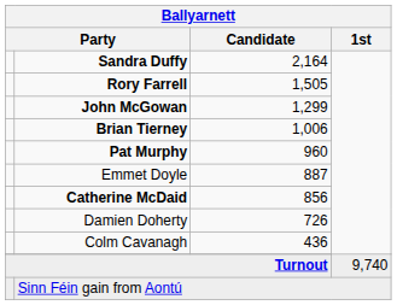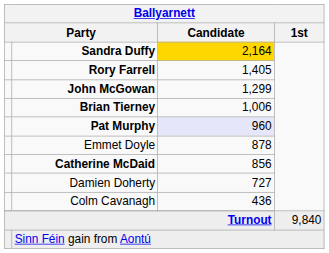Sandra Duffy | Ballyarnett / Candidate: no background -> gold background
Rory Farrell | Ballyarnett / Candidate: 1,505 -> 1,405
Pat Murphy | Ballyarnett / Candidate: no background -> lavender background
Emmet Doyle | Ballyarnett / Candidate: 887 -> 878
Damien Doherty | Ballyarnett / Candidate: 726 -> 727
Turnout | Ballyarnett / 1st: 9,740 -> 9,840
